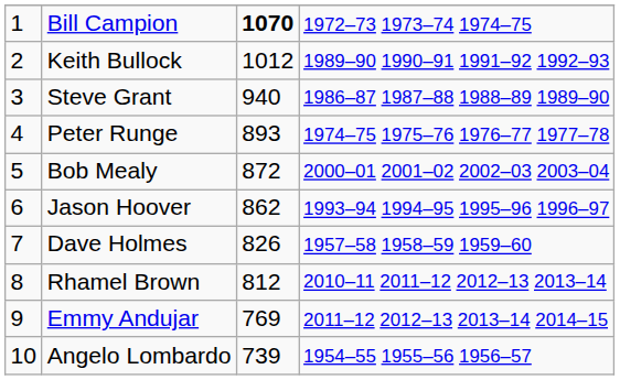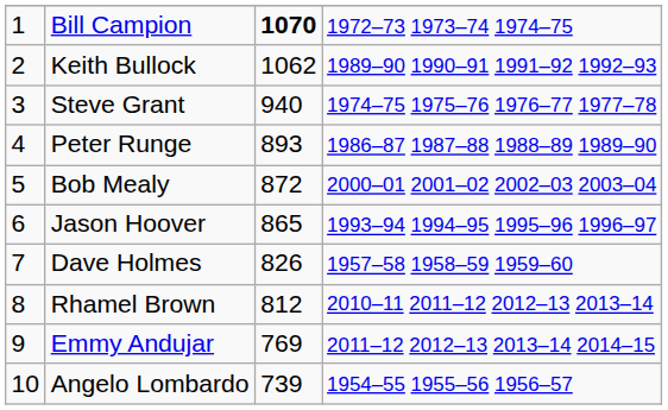Keith Bullock | column 3: 1012 -> 1062
Steve Grant | column 4: 1986–87 1987–88 1988–89 1989–90 -> 1974–75 1975–76 1976–77 1977–78
Peter Runge | column 4: 1974–75 1975–76 1976–77 1977–78 -> 1986–87 1987–88 1988–89 1989–90
Jason Hoover | column 3: 862 -> 865
